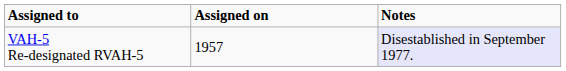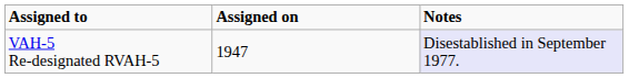VAH-5 Re-designated RVAH-5 | Assigned on: 1957 -> 1947
